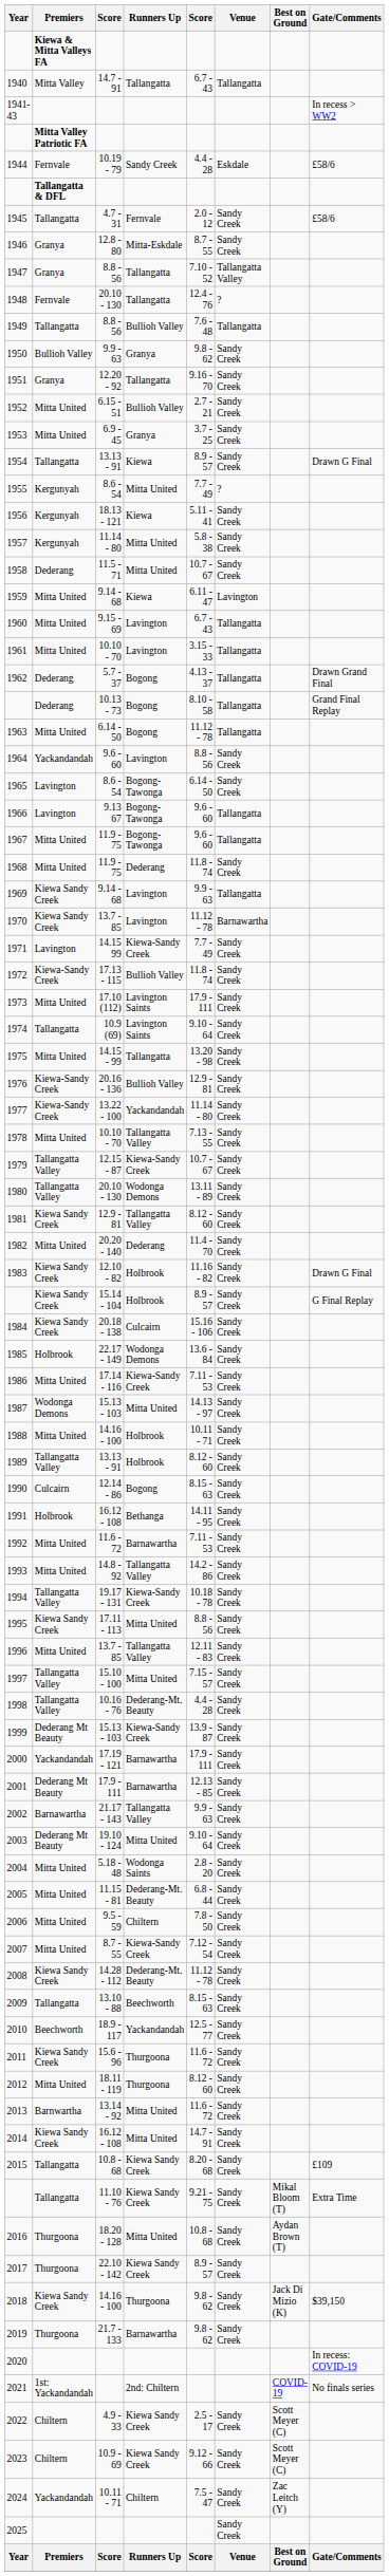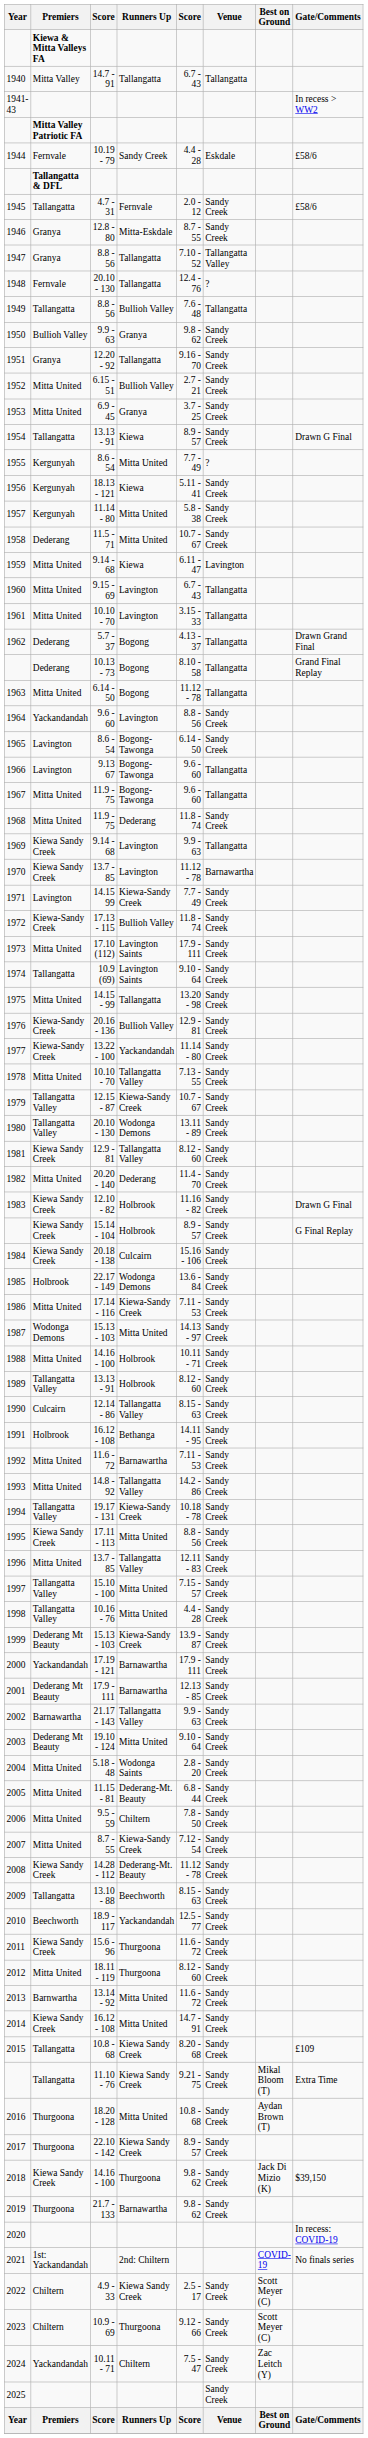1990 | Runners Up: Bogong -> Tallangatta Valley
1998 | Runners Up: Dederang-Mt. Beauty -> Mitta United
2023 | Runners Up: Kiewa Sandy Creek -> Thurgoona
